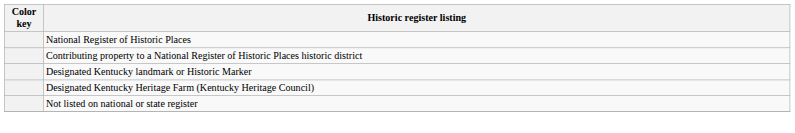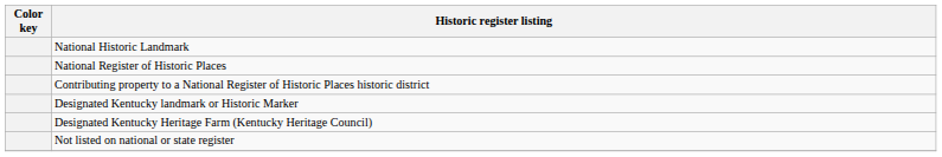+ row: National Historic Landmark
